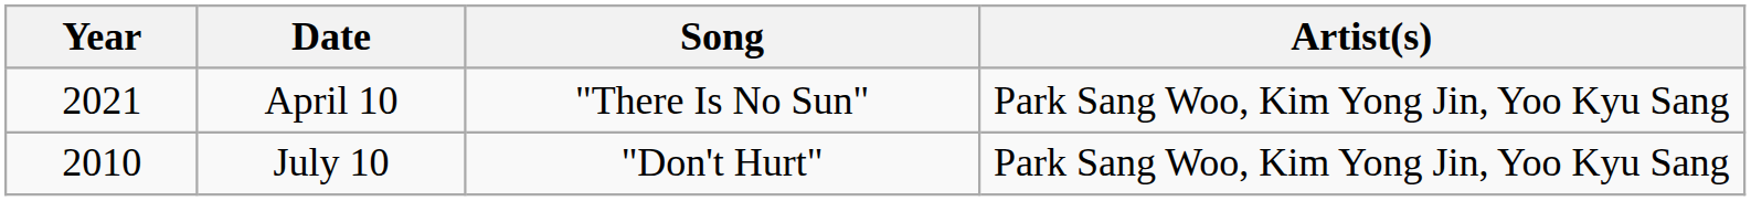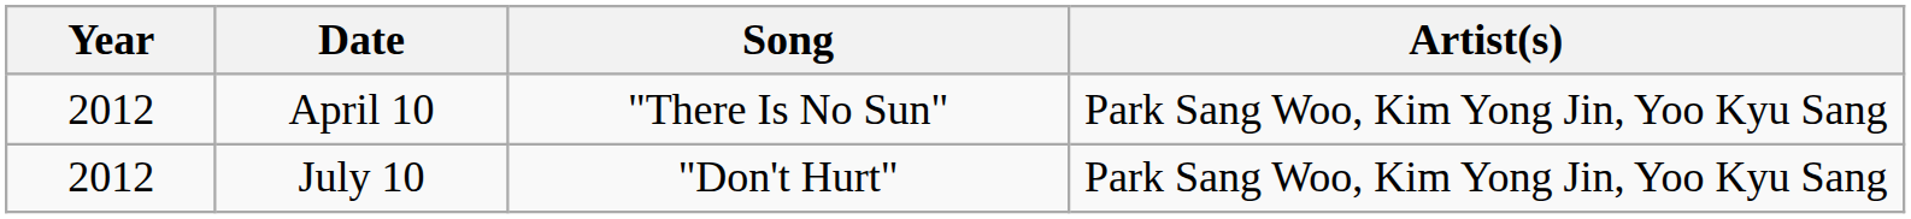April 10 | Year: 2021 -> 2012
July 10 | Year: 2010 -> 2012
